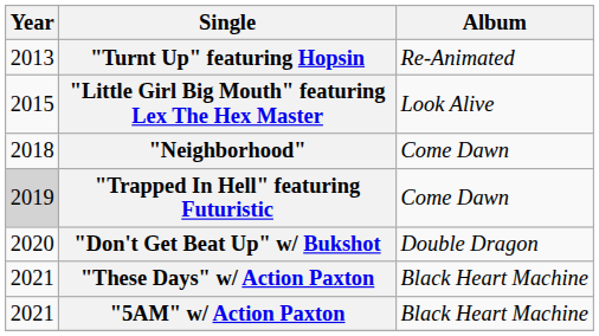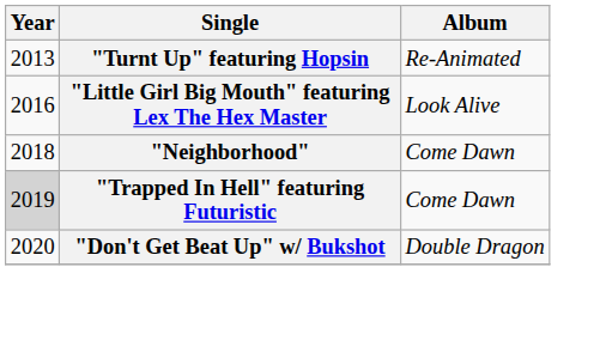"Little Girl Big Mouth" featuring Lex The Hex Master | Year: 2015 -> 2016
- row: 2021 | "These Days" w/ Action Paxton | Black Heart Machine
- row: 2021 | "5AM" w/ Action Paxton | Black Heart Machine
